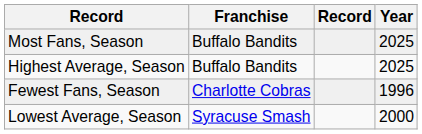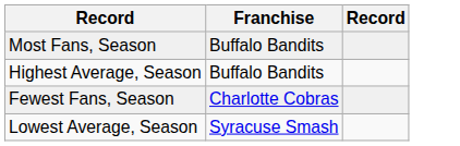- column: Year | 2025 | 2025 | 1996 | 2000
